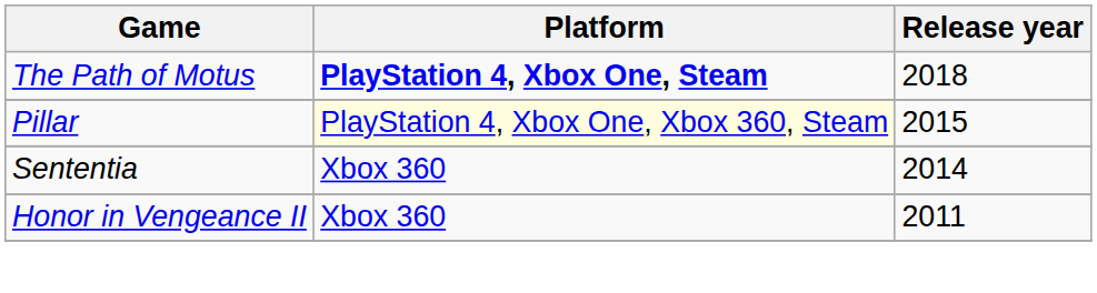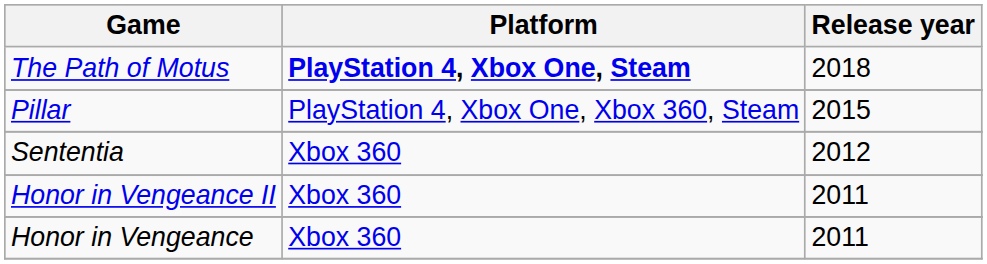Pillar | Platform: lightyellow background -> no background
Sententia | Release year: 2014 -> 2012
+ row: Honor in Vengeance | Xbox 360 | 2011
